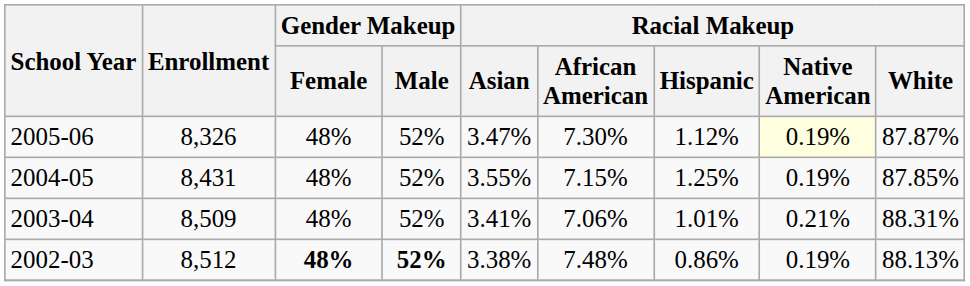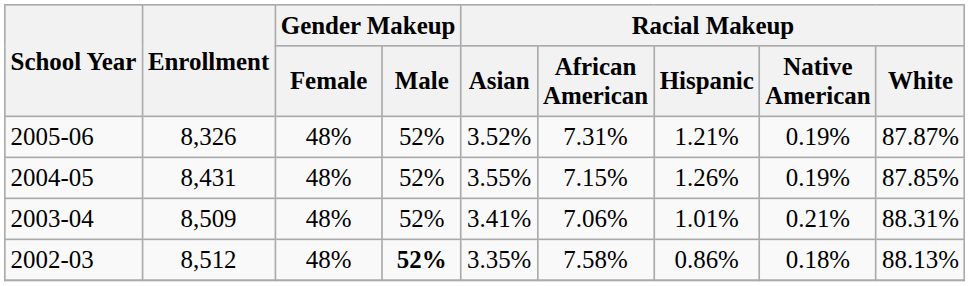2005-06 | Racial Makeup / Asian: 3.47% -> 3.52%
2005-06 | Racial Makeup / African American: 7.30% -> 7.31%
2005-06 | Racial Makeup / Hispanic: 1.12% -> 1.21%
2005-06 | Racial Makeup / Native American: lightyellow background -> no background
2004-05 | Racial Makeup / Hispanic: 1.25% -> 1.26%
2002-03 | Gender Makeup / Female: bold -> normal
2002-03 | Racial Makeup / Asian: 3.38% -> 3.35%
2002-03 | Racial Makeup / African American: 7.48% -> 7.58%
2002-03 | Racial Makeup / Native American: 0.19% -> 0.18%
